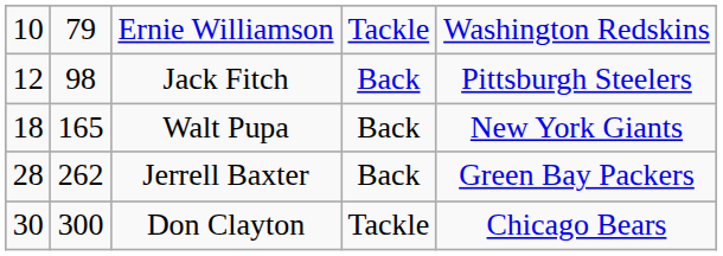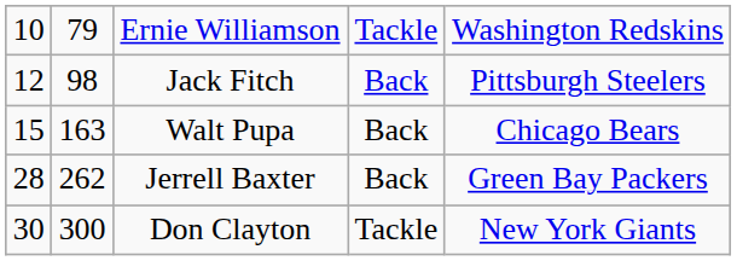Walt Pupa | column 1: 18 -> 15
Walt Pupa | column 2: 165 -> 163
Walt Pupa | column 5: New York Giants -> Chicago Bears
Don Clayton | column 5: Chicago Bears -> New York Giants
